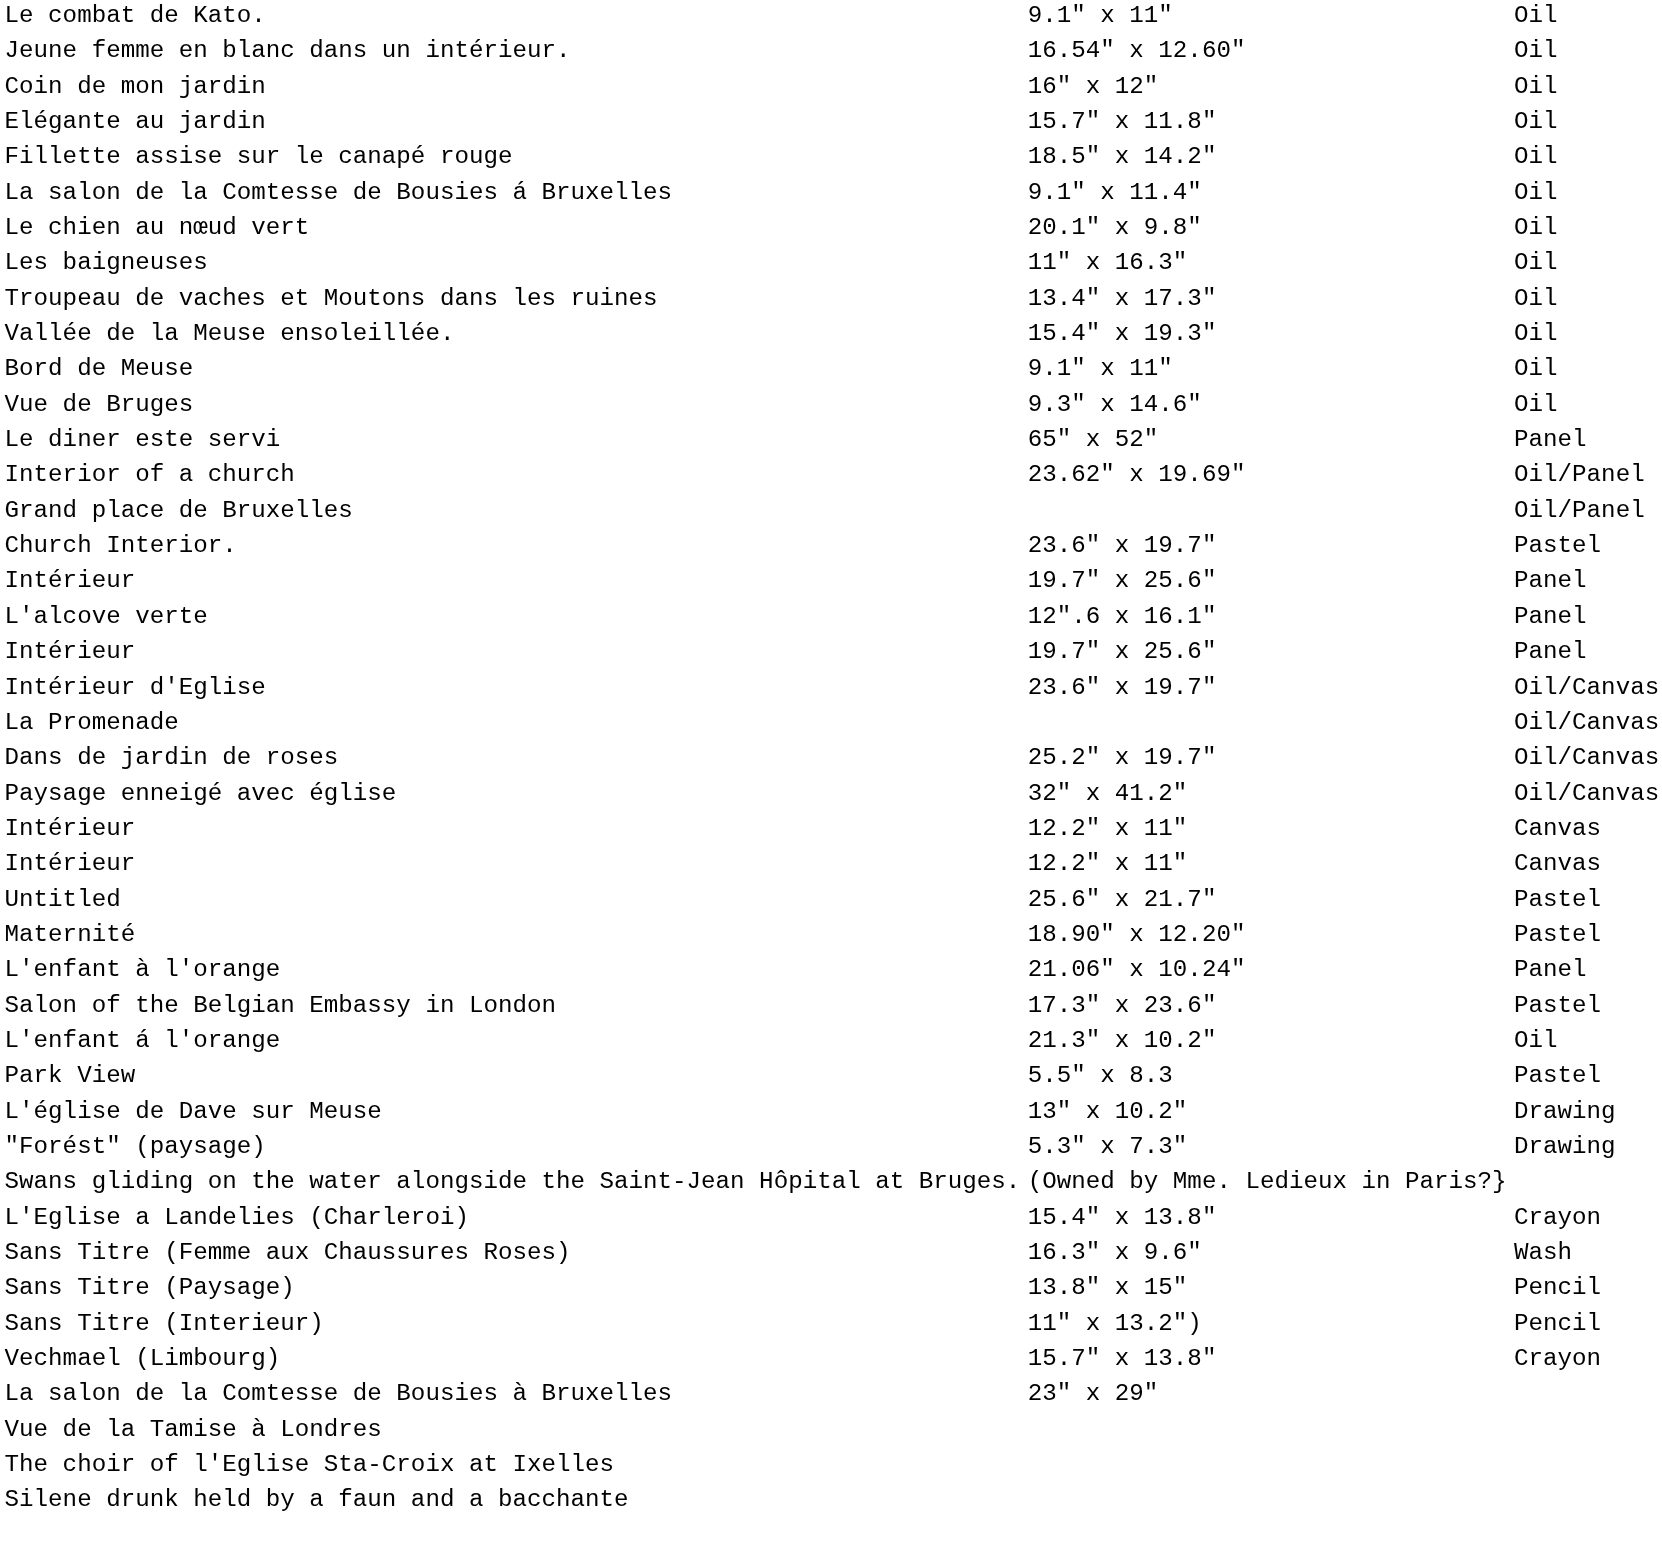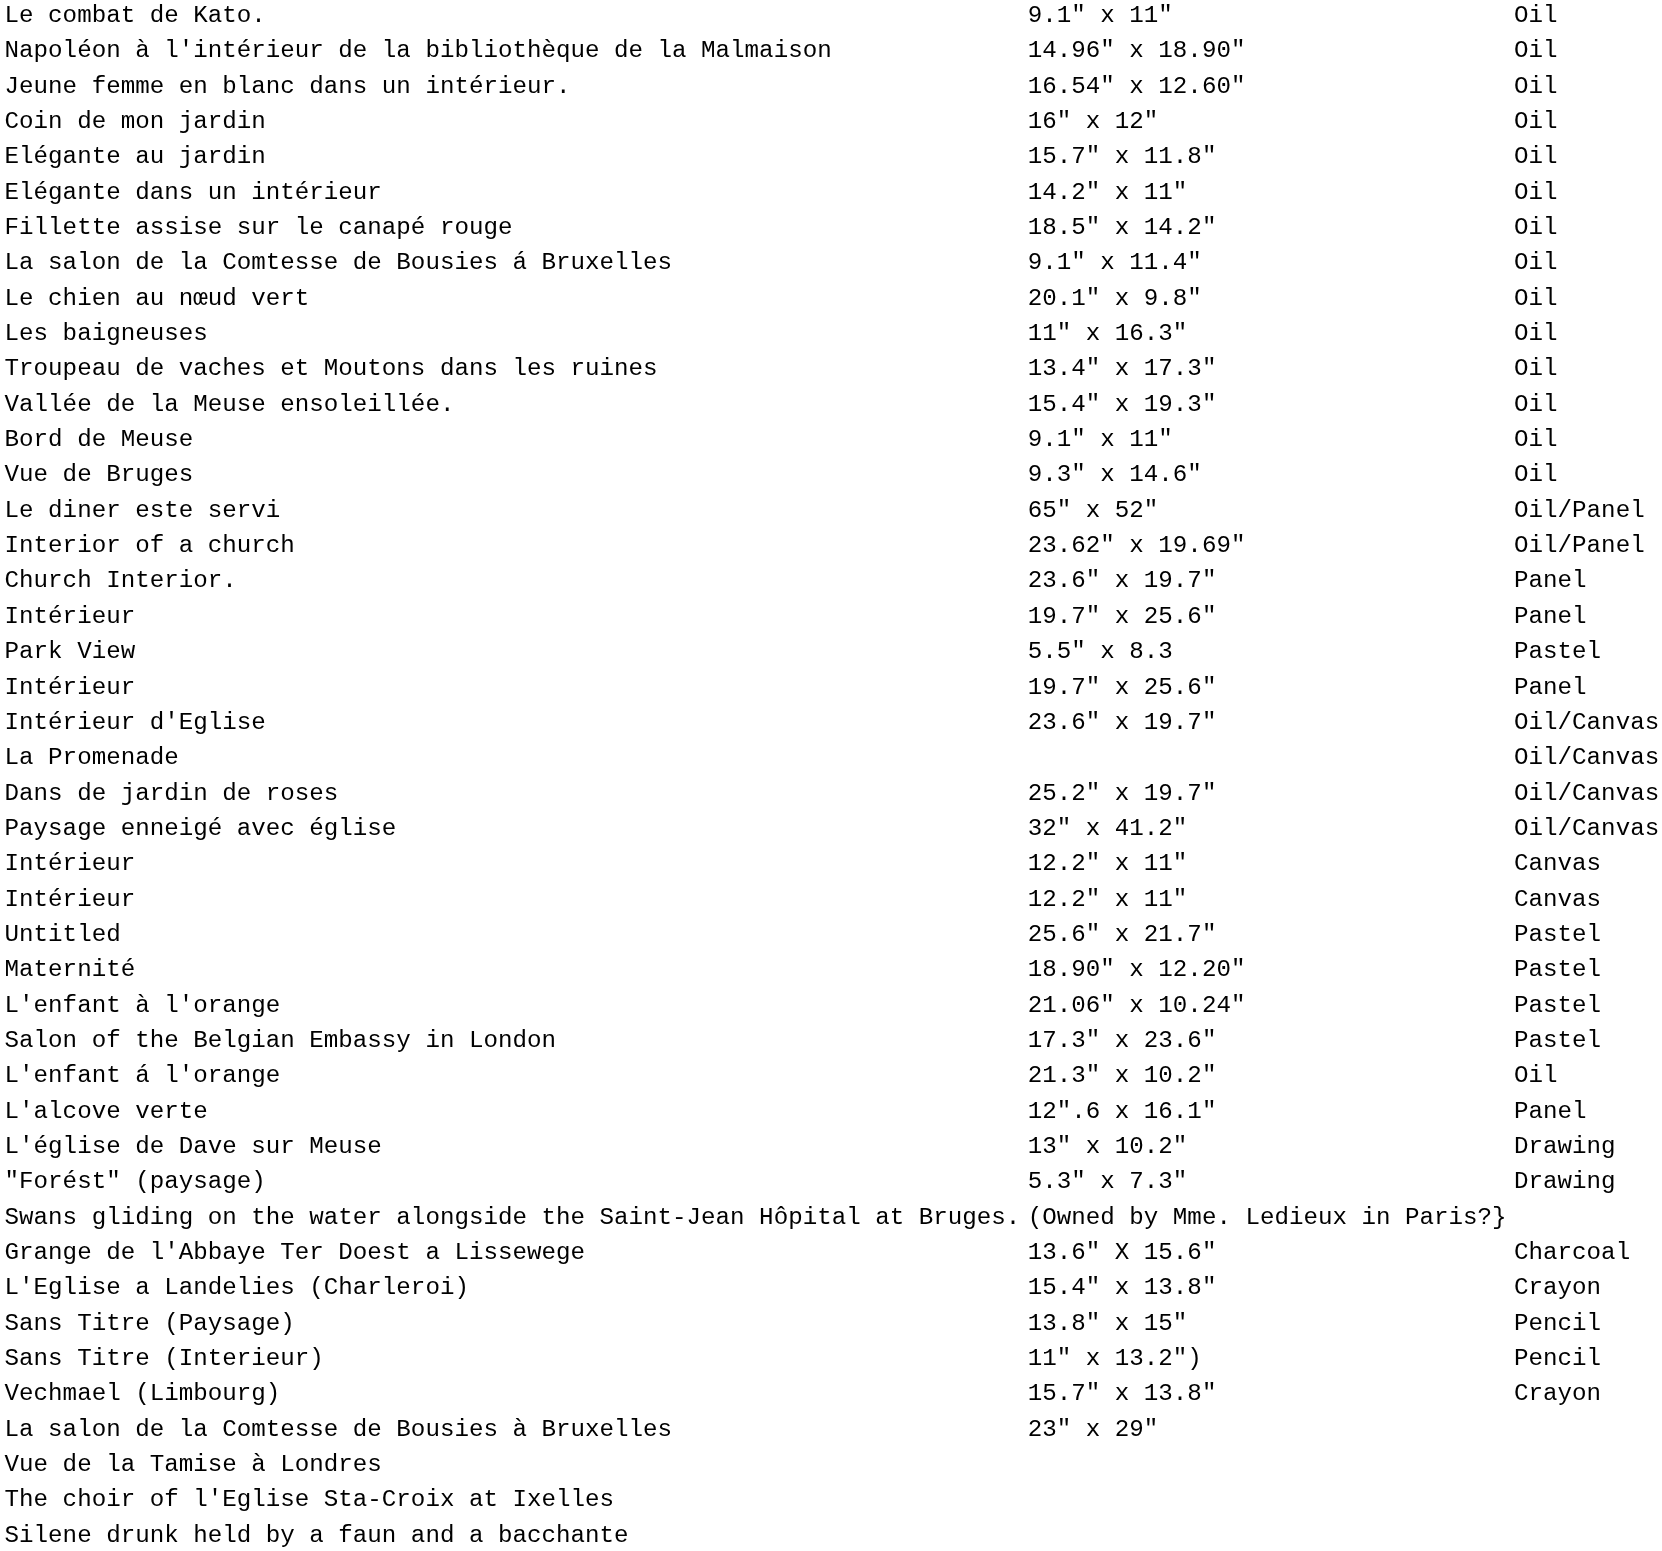+ row: Napoléon à l'intérieur de la bibliothèque de la Malmaison | 14.96" x 18.90" | Oil
+ row: Elégante dans un intérieur | 14.2" x 11" | Oil
Le diner este servi | column 3: Panel -> Oil/Panel
- row: Grand place de Bruxelles | Oil/Panel
Church Interior. | column 3: Pastel -> Panel
rows swapped: L'alcove verte <-> Park View
L'enfant à l'orange | column 3: Panel -> Pastel
+ row: Grange de l'Abbaye Ter Doest a Lissewege | 13.6" X 15.6" | Charcoal
- row: Sans Titre (Femme aux Chaussures Roses) | 16.3" x 9.6" | Wash
